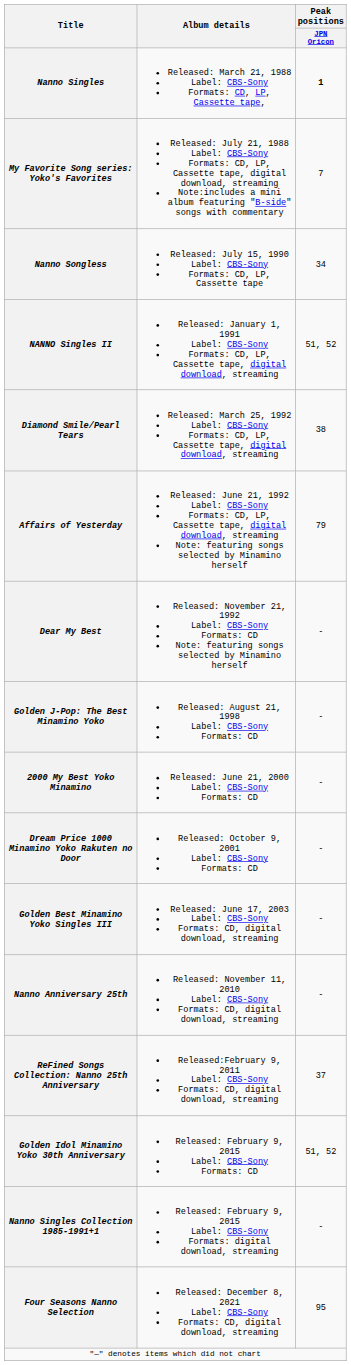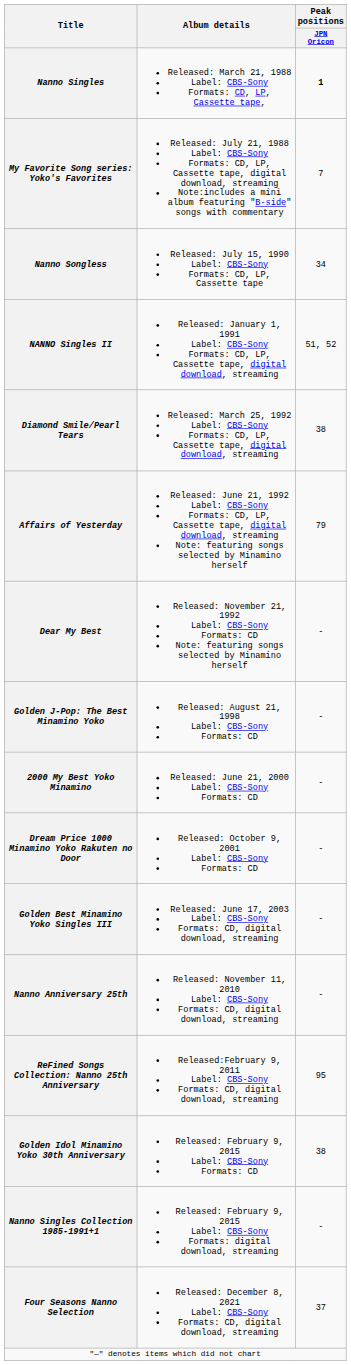ReFined Songs Collection: Nanno 25th Anniversary | Peak positions / JPN Oricon: 37 -> 95
Golden Idol Minamino Yoko 30th Anniversary | Peak positions / JPN Oricon: 51, 52 -> 38
Four Seasons Nanno Selection | Peak positions / JPN Oricon: 95 -> 37
